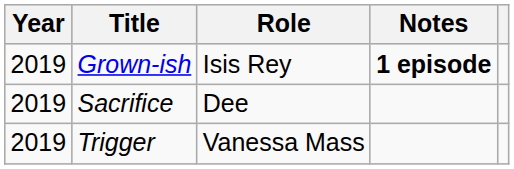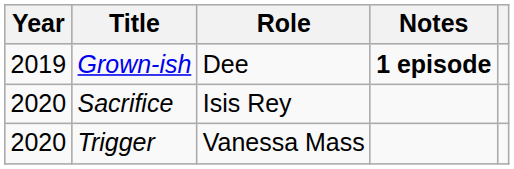Grown-ish | Role: Isis Rey -> Dee
Sacrifice | Year: 2019 -> 2020
Sacrifice | Role: Dee -> Isis Rey
Trigger | Year: 2019 -> 2020
